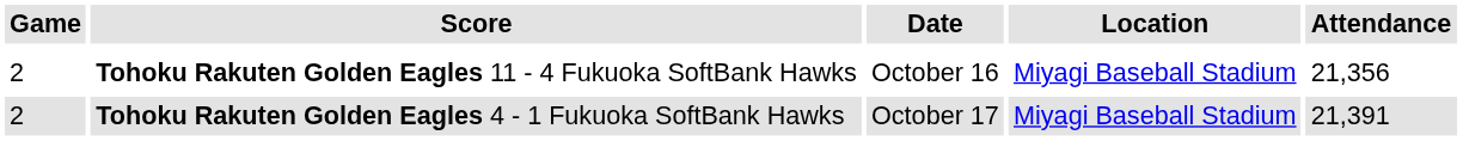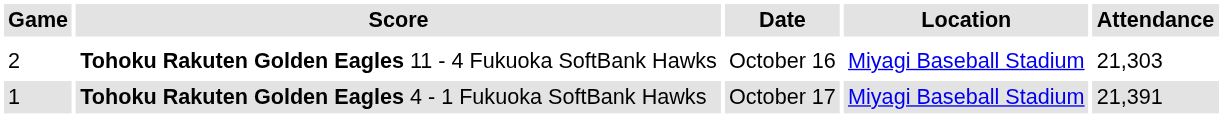Tohoku Rakuten Golden Eagles 11 - 4 Fukuoka SoftBank Hawks | Attendance: 21,356 -> 21,303
Tohoku Rakuten Golden Eagles 4 - 1 Fukuoka SoftBank Hawks | Game: 2 -> 1
